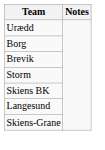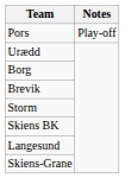+ row: Pors | Play-off
